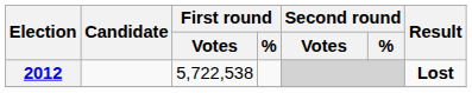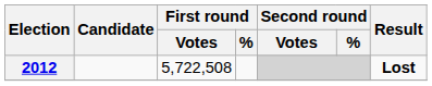2012 | First round / Votes: 5,722,538 -> 5,722,508
